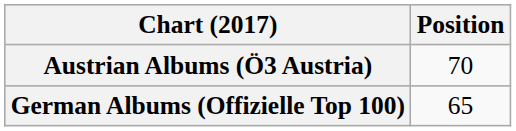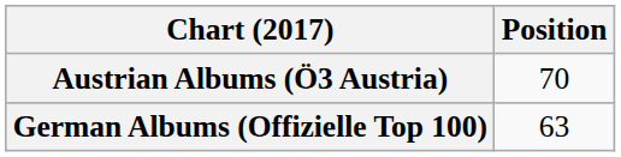German Albums (Offizielle Top 100) | Position: 65 -> 63
